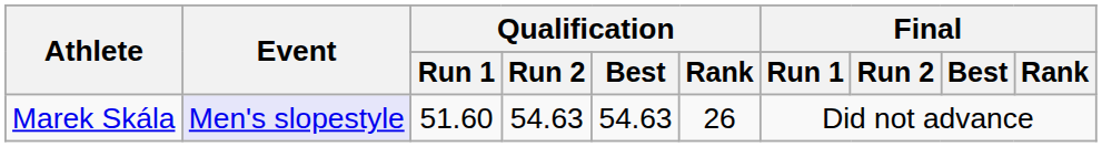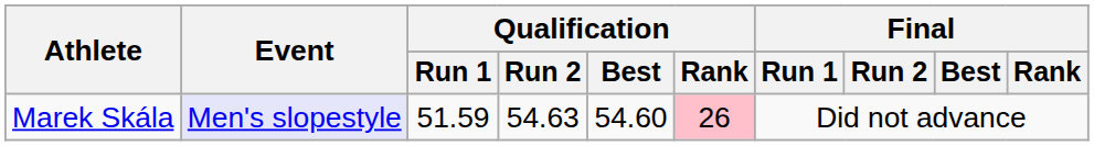Marek Skála | Qualification / Run 1: 51.60 -> 51.59
Marek Skála | Qualification / Best: 54.63 -> 54.60
Marek Skála | Qualification / Rank: no background -> pink background
